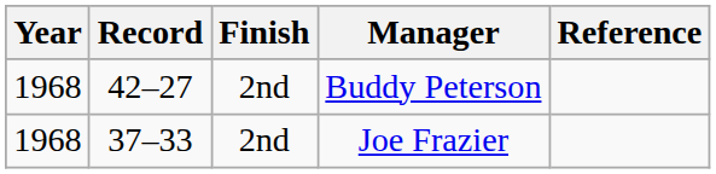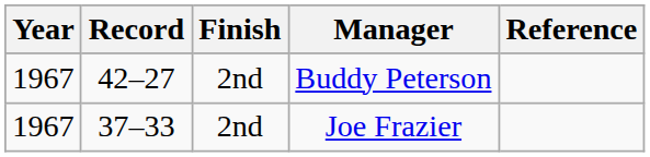Buddy Peterson | Year: 1968 -> 1967
Joe Frazier | Year: 1968 -> 1967
